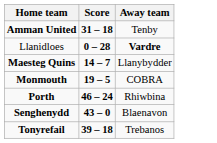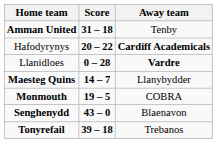+ row: Hafodyrynys | 20 – 22 | Cardiff Academicals
- row: Porth | 46 – 24 | Rhiwbina
